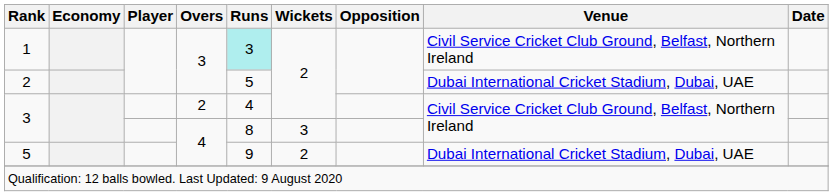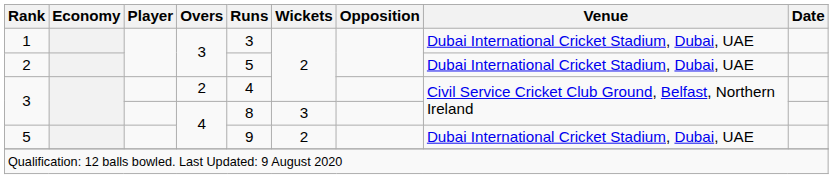1 | Runs: paleturquoise background -> no background
1 | Venue: Civil Service Cricket Club Ground, Belfast, Northern Ireland -> Dubai International Cricket Stadium, Dubai, UAE
